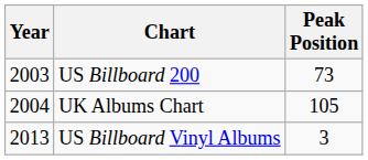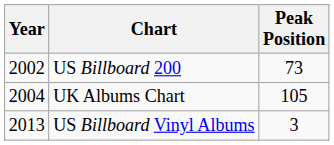US Billboard 200 | Year: 2003 -> 2002
